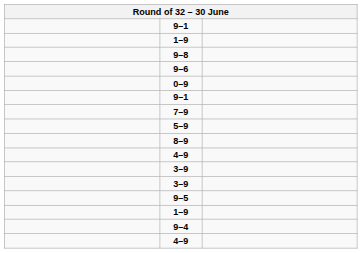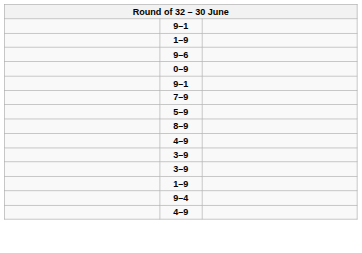- row: 9–8
- row: 9–5
